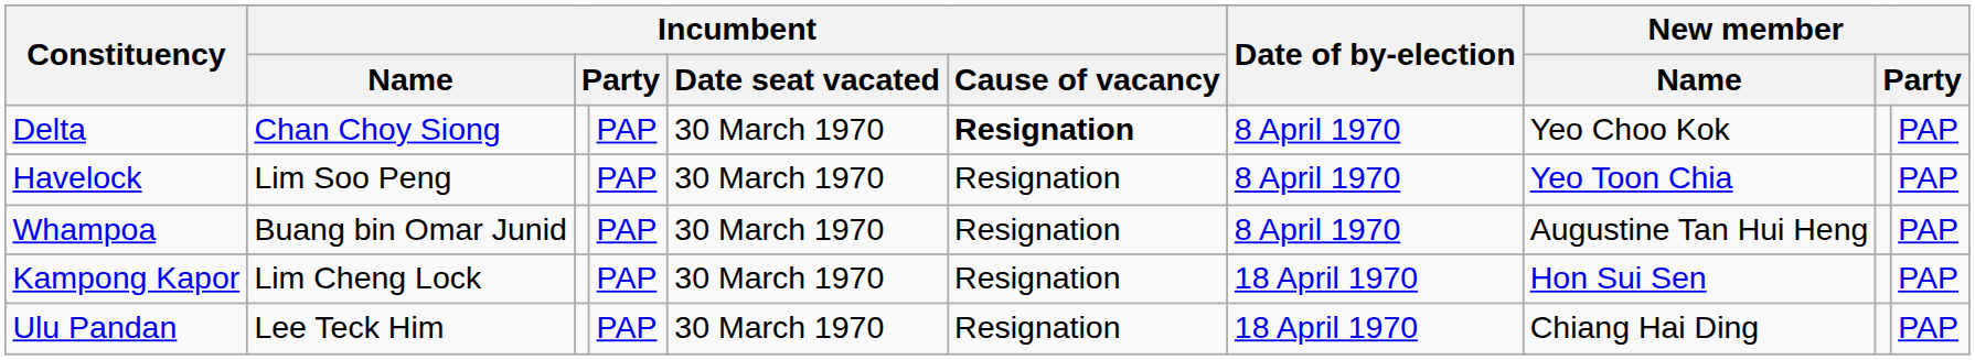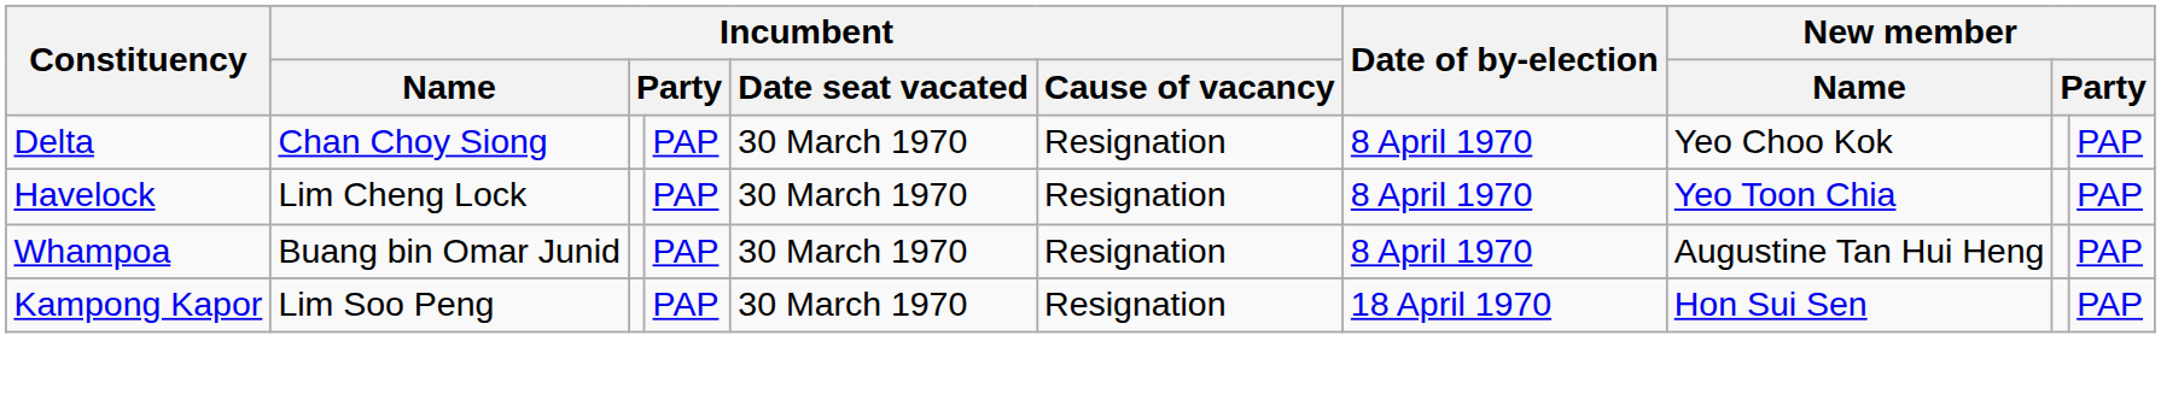Delta | Incumbent / Cause of vacancy: bold -> normal
Havelock | Incumbent / Name: Lim Soo Peng -> Lim Cheng Lock
Kampong Kapor | Incumbent / Name: Lim Cheng Lock -> Lim Soo Peng
- row: Ulu Pandan | Lee Teck Him | PAP | 30 March 1970 | Resignation | 18 April 1970 | Chiang Hai Ding | PAP
